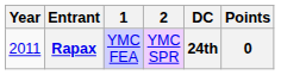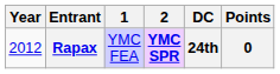Rapax | Year: 2011 -> 2012
Rapax | 2: normal -> bold
